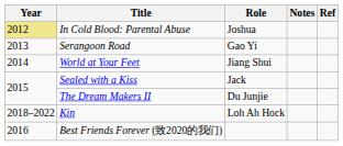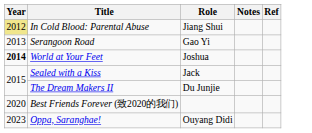In Cold Blood: Parental Abuse | Role: Joshua -> Jiang Shui
World at Your Feet | Year: normal -> bold
World at Your Feet | Role: Jiang Shui -> Joshua
- row: 2018–2022 | Kin | Loh Ah Hock
Best Friends Forever (致2020的我们) | Year: 2016 -> 2020
+ row: 2023 | Oppa, Saranghae! | Ouyang Didi
